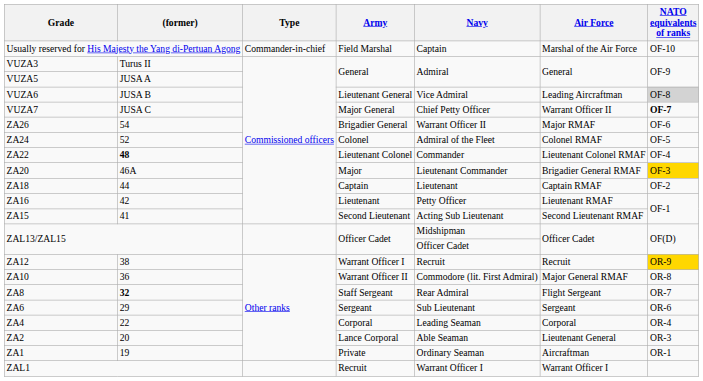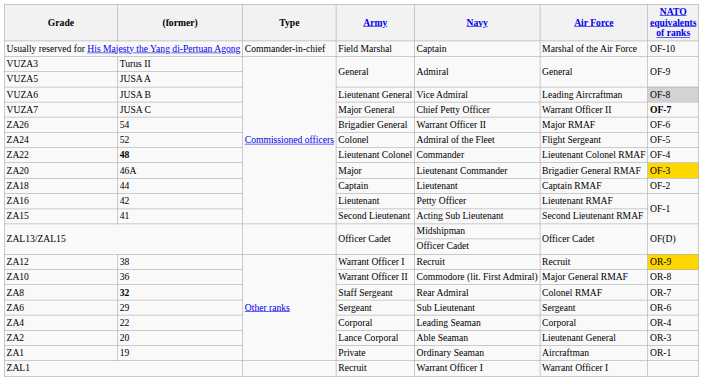ZA24 | Air Force: Colonel RMAF -> Flight Sergeant
ZA8 | Air Force: Flight Sergeant -> Colonel RMAF
